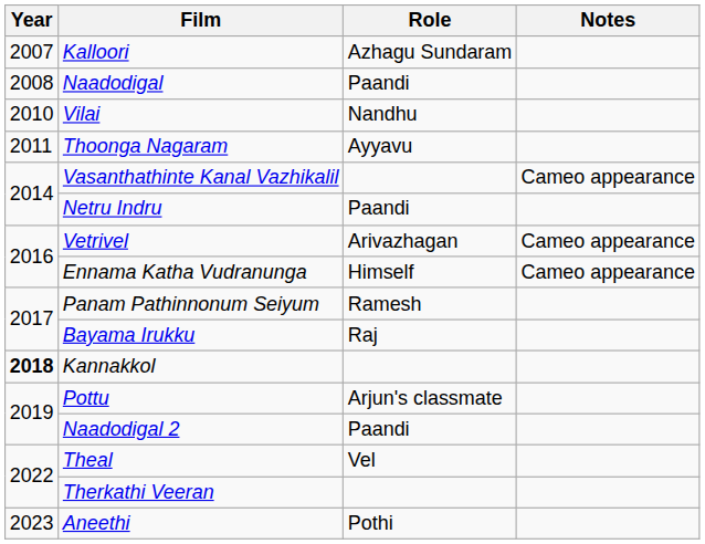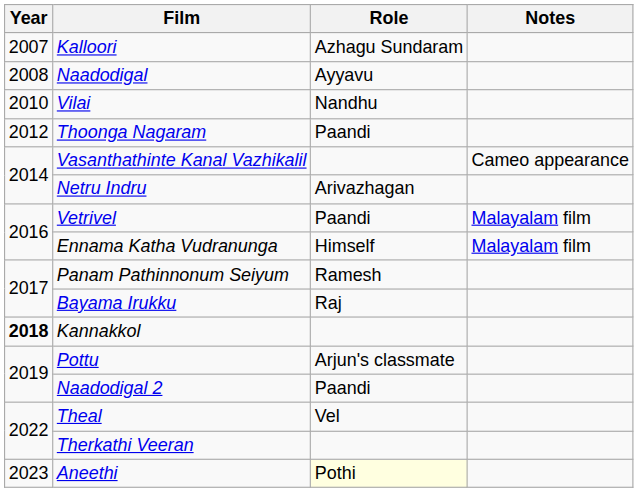Naadodigal | Role: Paandi -> Ayyavu
Thoonga Nagaram | Year: 2011 -> 2012
Thoonga Nagaram | Role: Ayyavu -> Paandi
Netru Indru | Role: Paandi -> Arivazhagan
Vetrivel | Role: Arivazhagan -> Paandi
Vetrivel | Notes: Cameo appearance -> Malayalam film
Ennama Katha Vudranunga | Notes: Cameo appearance -> Malayalam film
Aneethi | Role: no background -> lightyellow background
